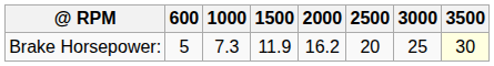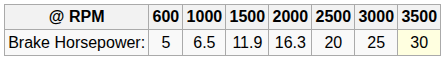Brake Horsepower: | 1000: 7.3 -> 6.5
Brake Horsepower: | 2000: 16.2 -> 16.3
